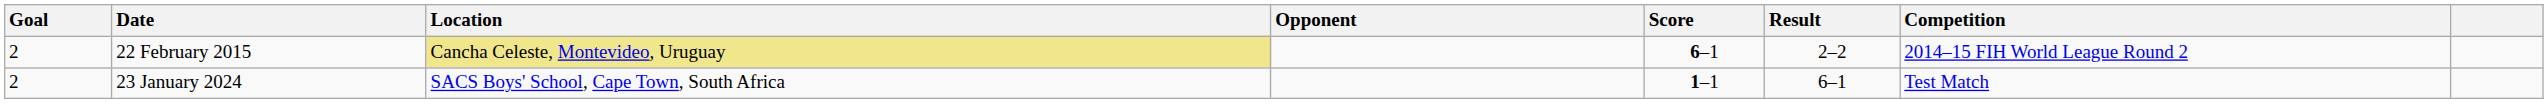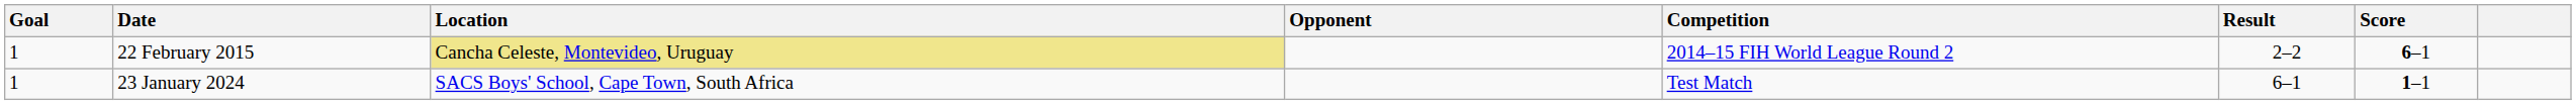columns swapped: Score <-> Competition
22 February 2015 | Goal: 2 -> 1
23 January 2024 | Goal: 2 -> 1
